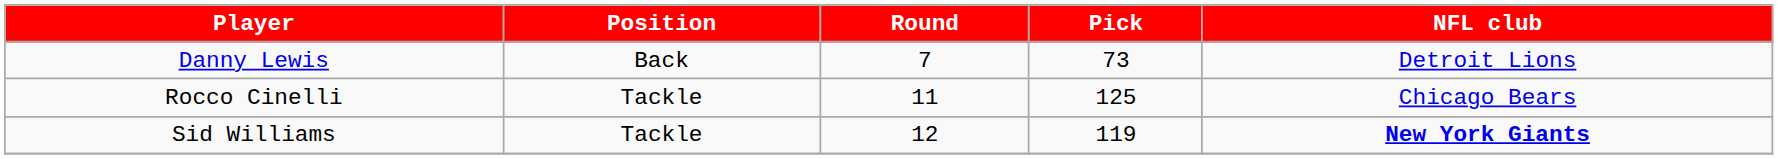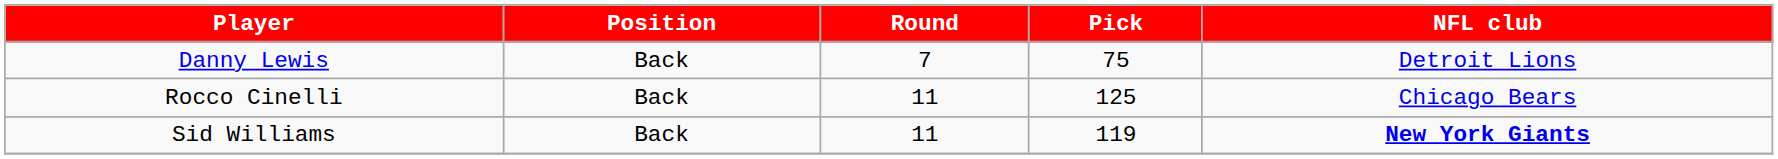Danny Lewis | Pick: 73 -> 75
Rocco Cinelli | Position: Tackle -> Back
Sid Williams | Position: Tackle -> Back
Sid Williams | Round: 12 -> 11
